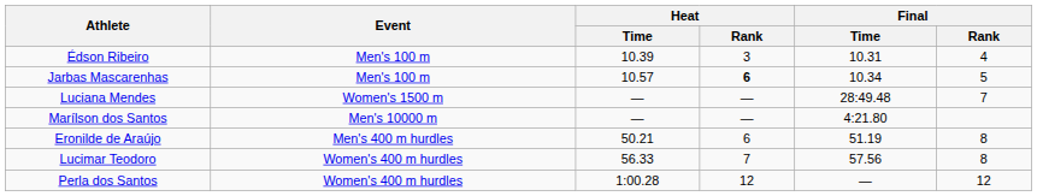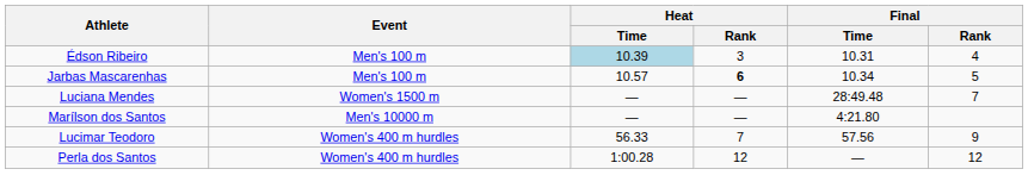Édson Ribeiro | Heat / Time: no background -> lightblue background
- row: Eronilde de Araújo | Men's 400 m hurdles | 50.21 | 6 | 51.19 | 8
Lucimar Teodoro | Final / Rank: 8 -> 9
